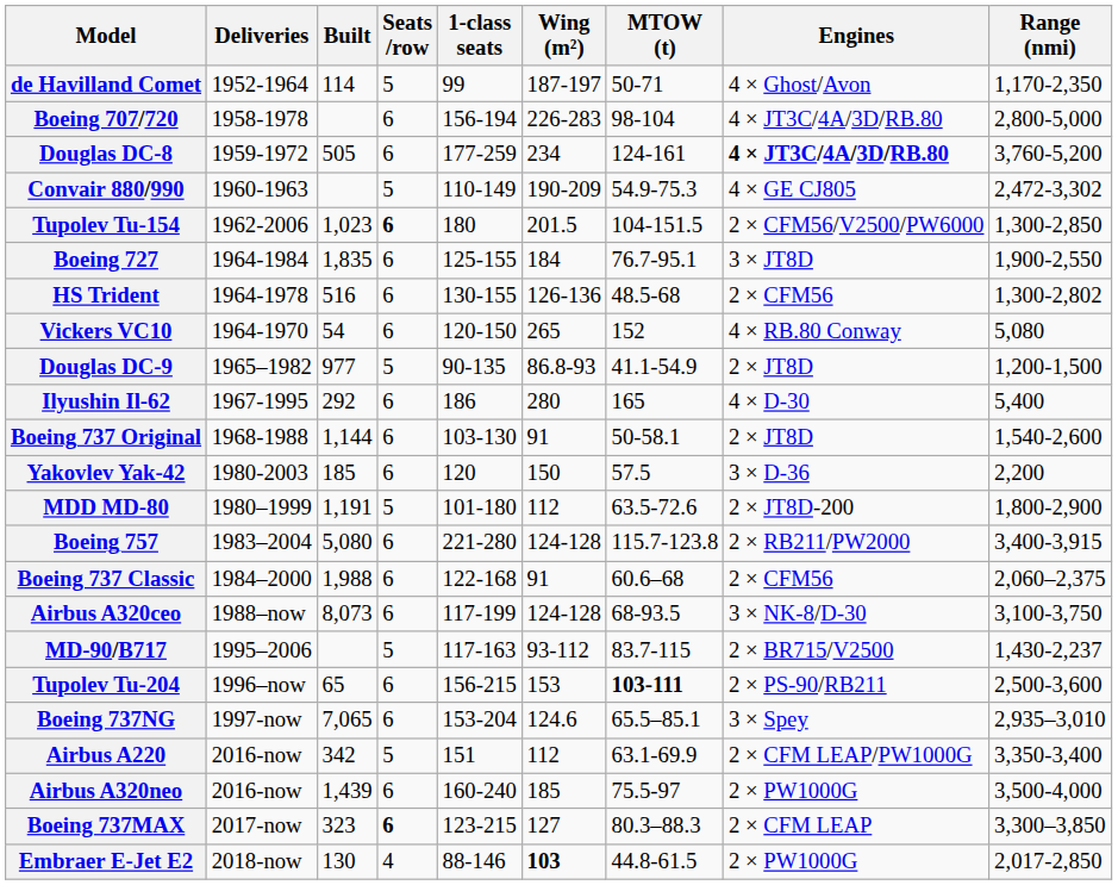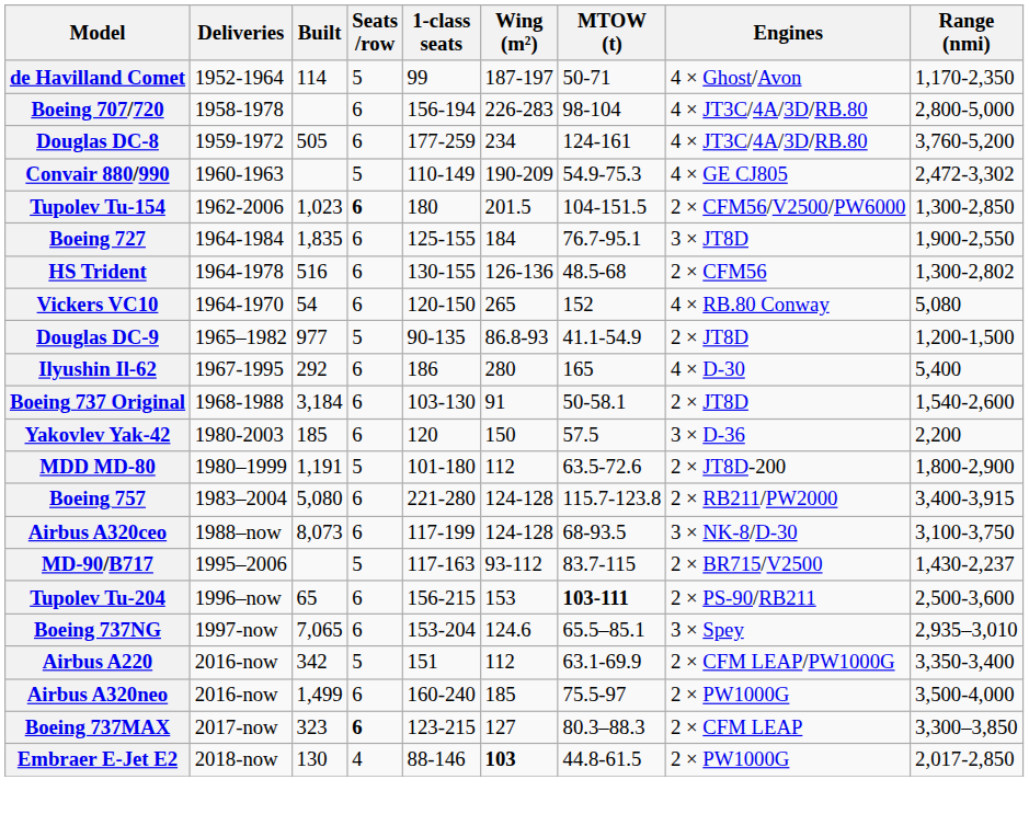Douglas DC-8 | Engines: bold -> normal
Boeing 737 Original | Built: 1,144 -> 3,184
- row: Boeing 737 Classic | 1984–2000 | 1,988 | 6 | 122-168 | 91 | 60.6–68 | 2 × CFM56 | 2,060–2,375
Airbus A320neo | Built: 1,439 -> 1,499
